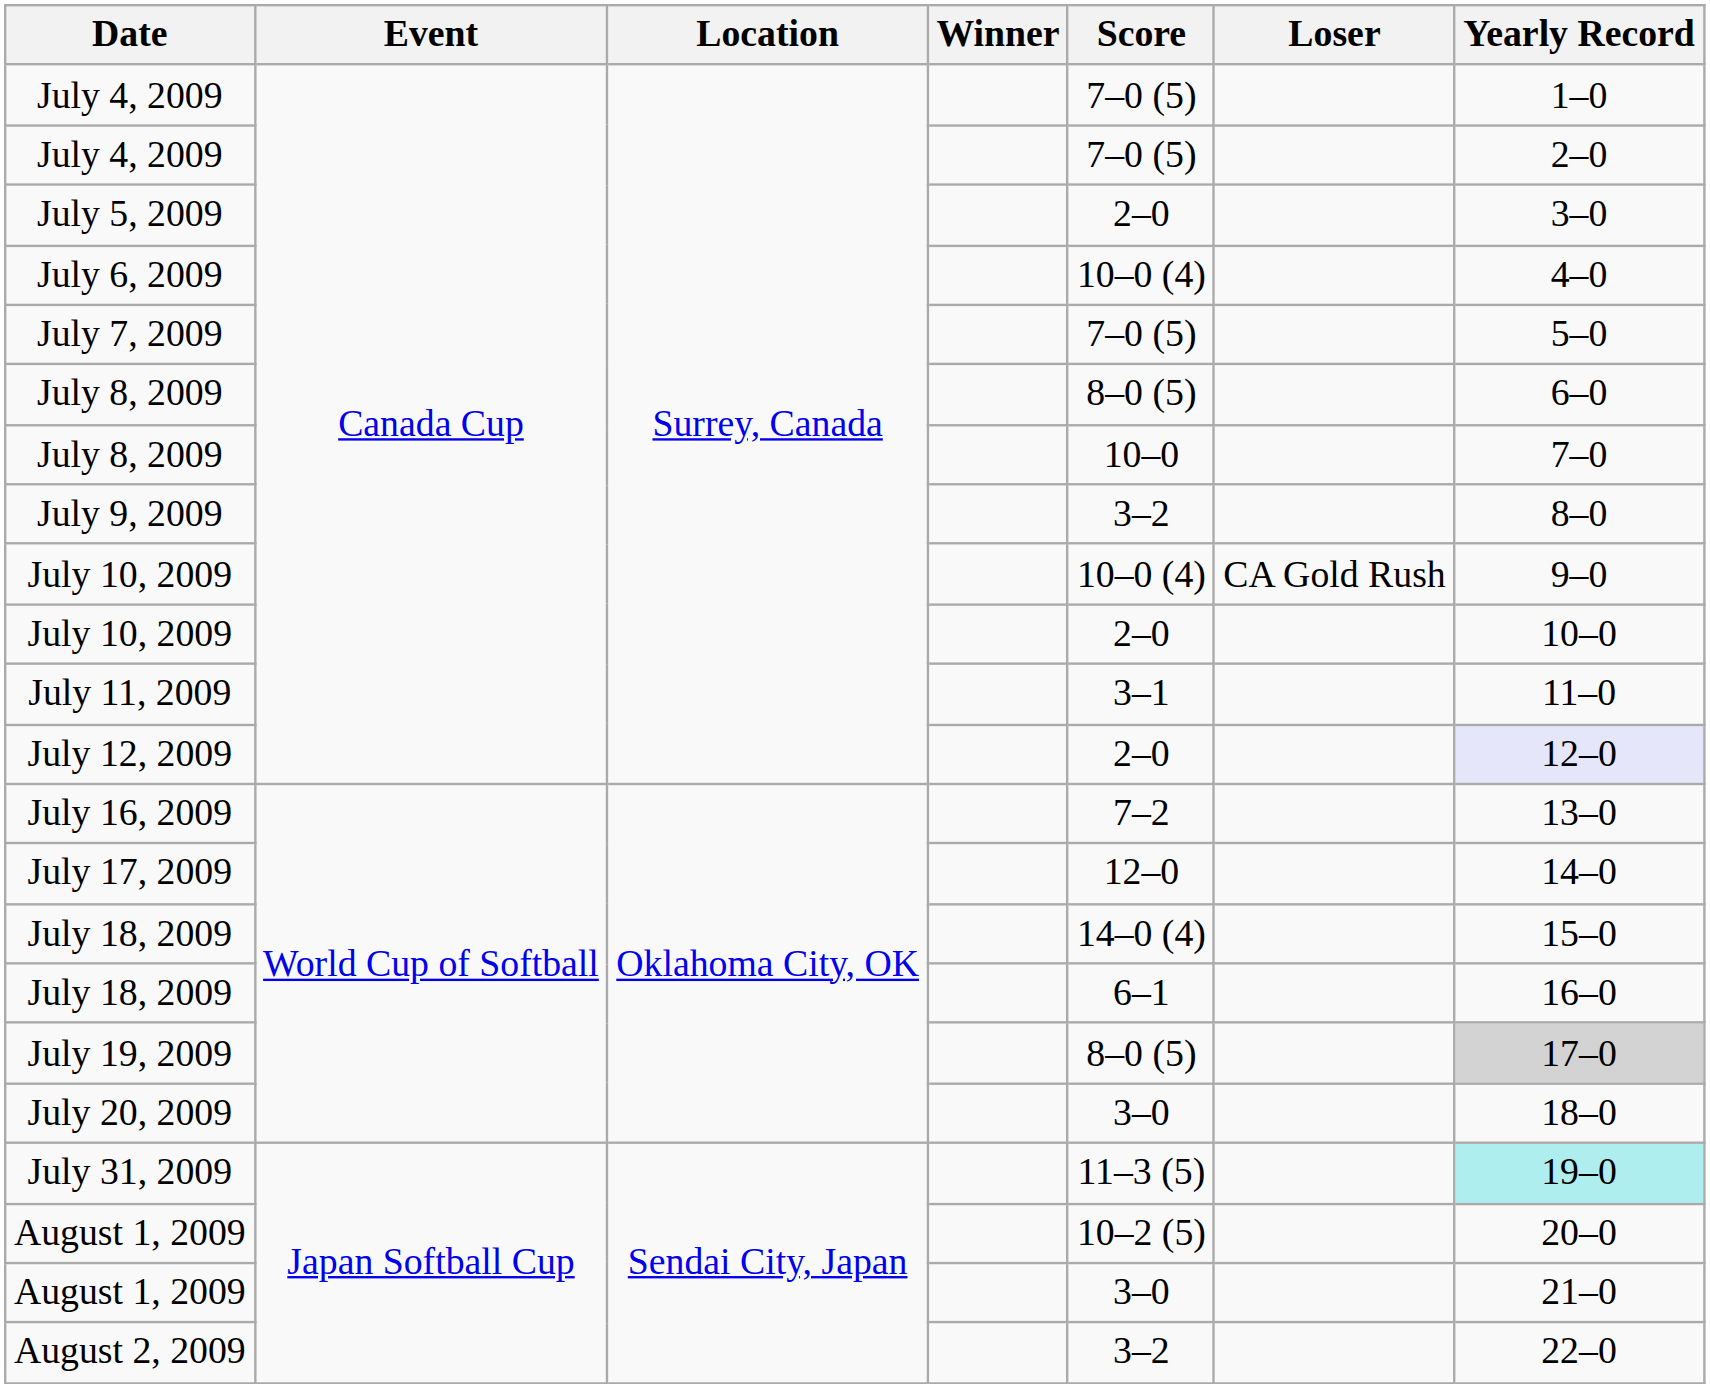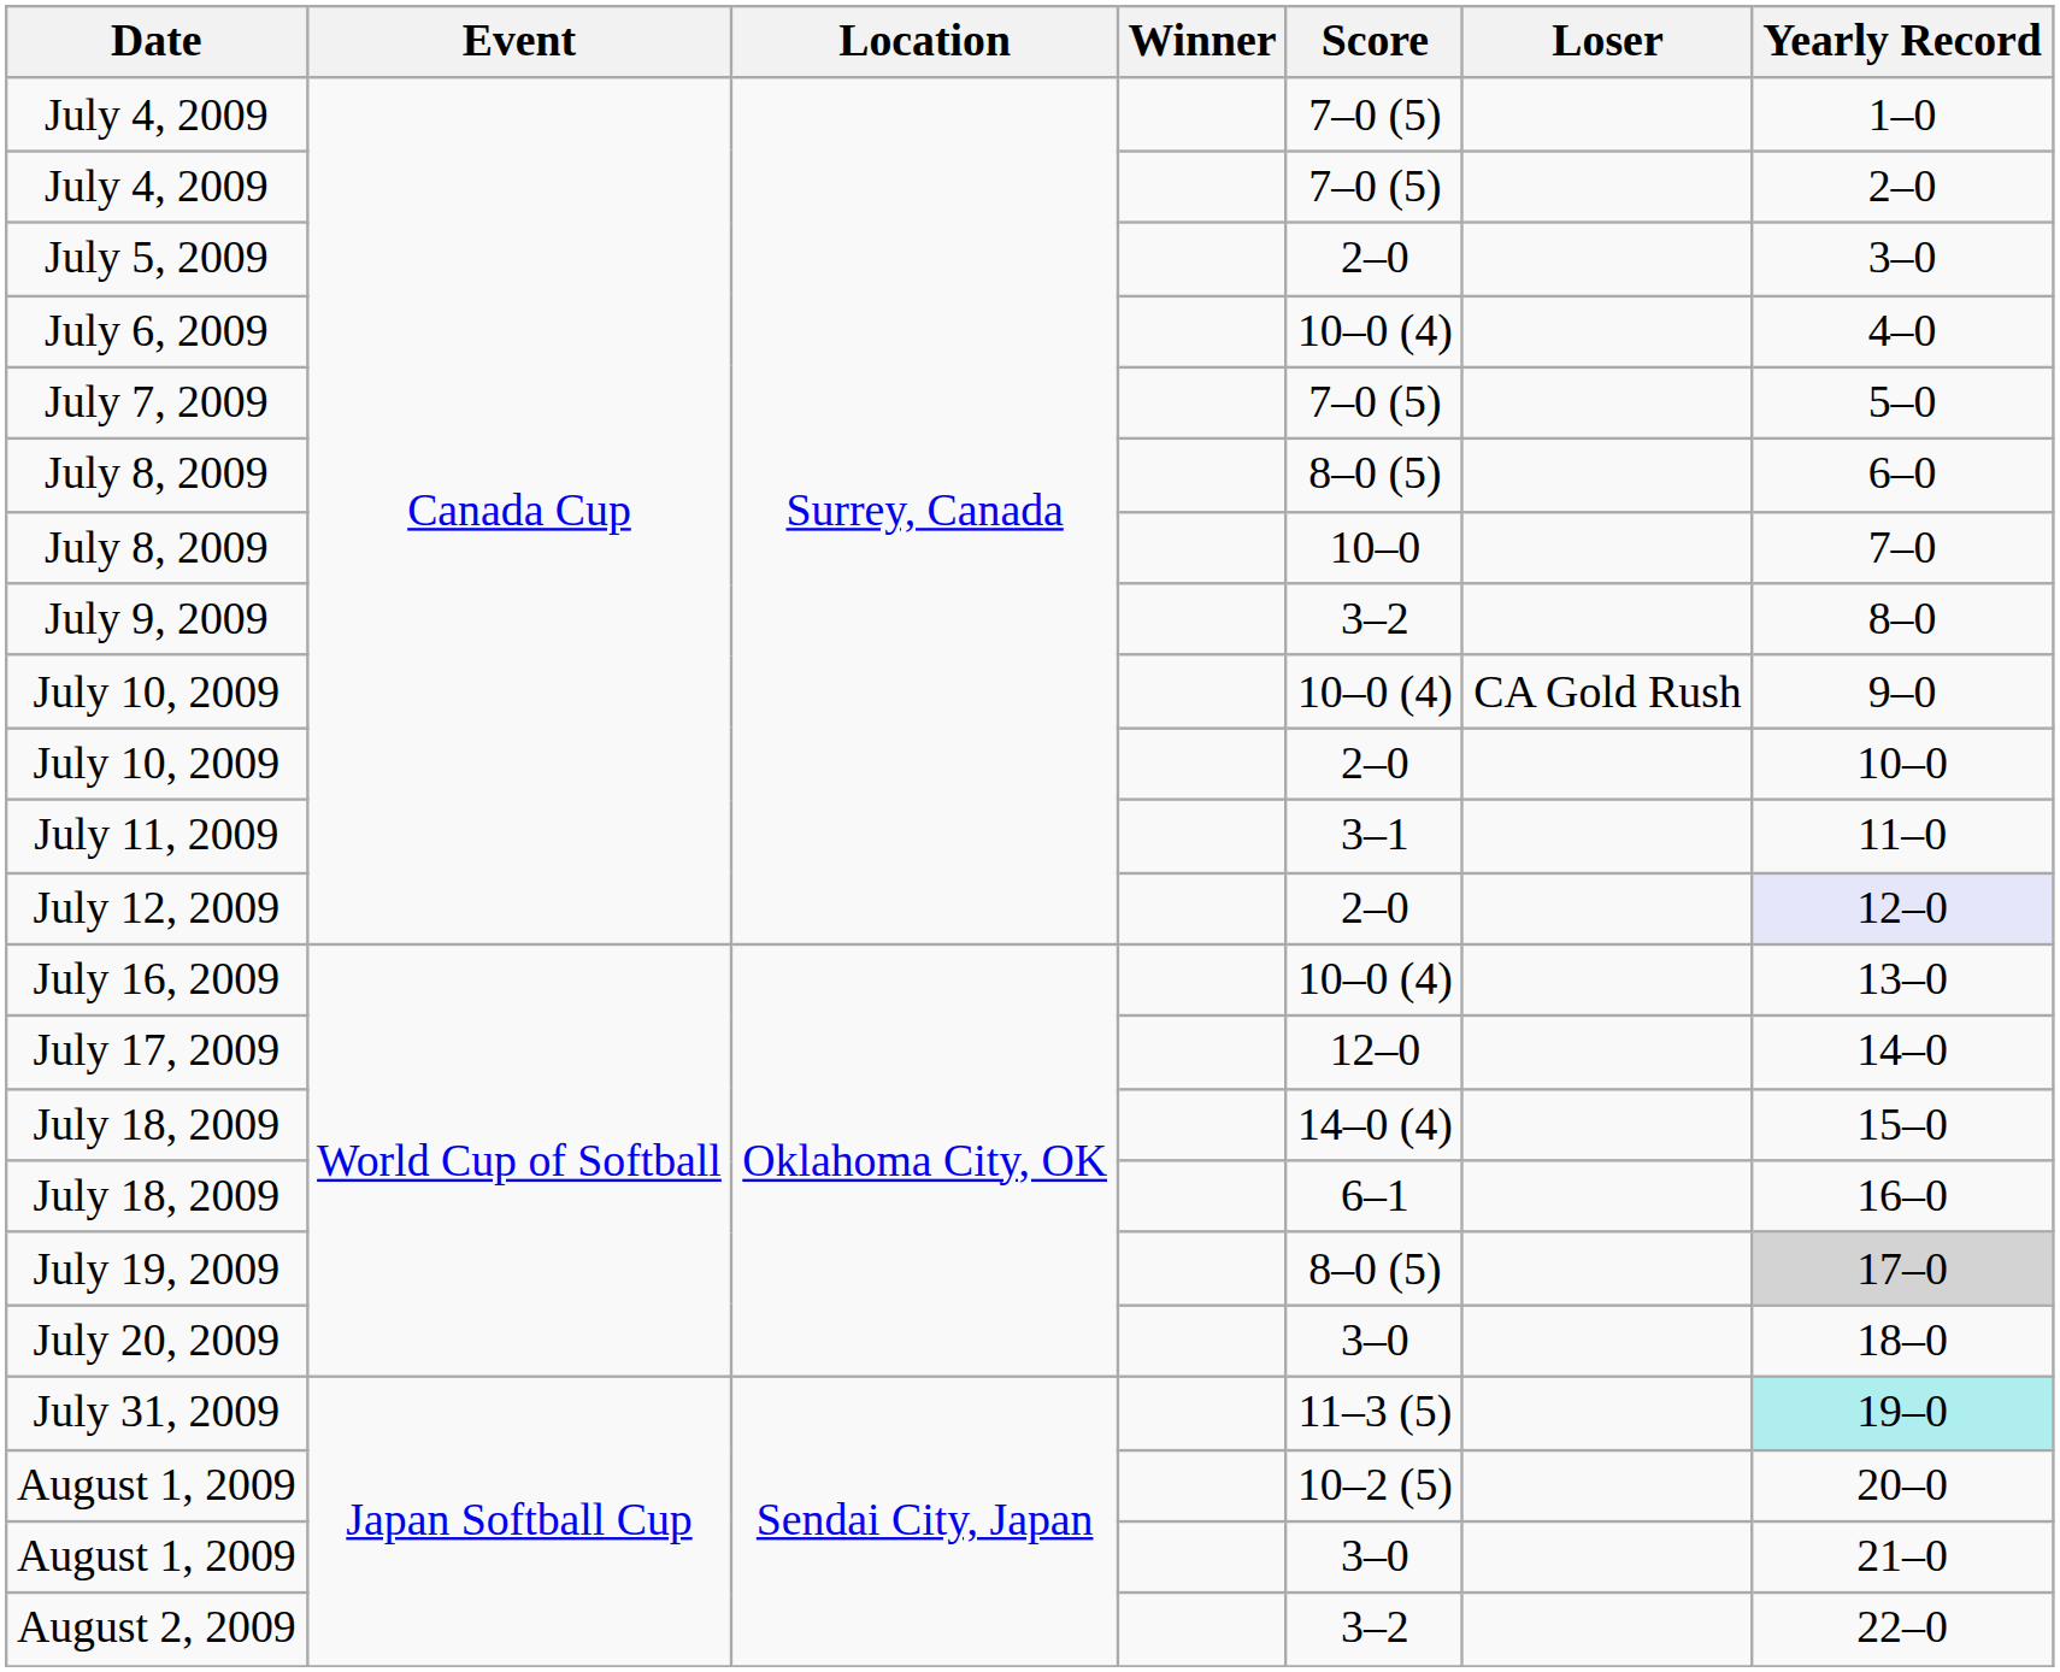July 16, 2009 | Score: 7–2 -> 10–0 (4)
